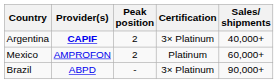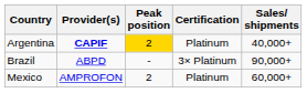Argentina | Peak position: no background -> gold background
Argentina | Certification: 3× Platinum -> Platinum
rows swapped: Brazil <-> Mexico
